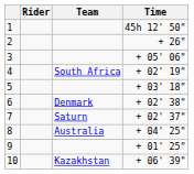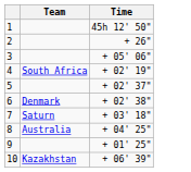- column: Rider
5 | Time: + 03' 18" -> + 02' 37"
7 | Time: + 02' 37" -> + 03' 18"
